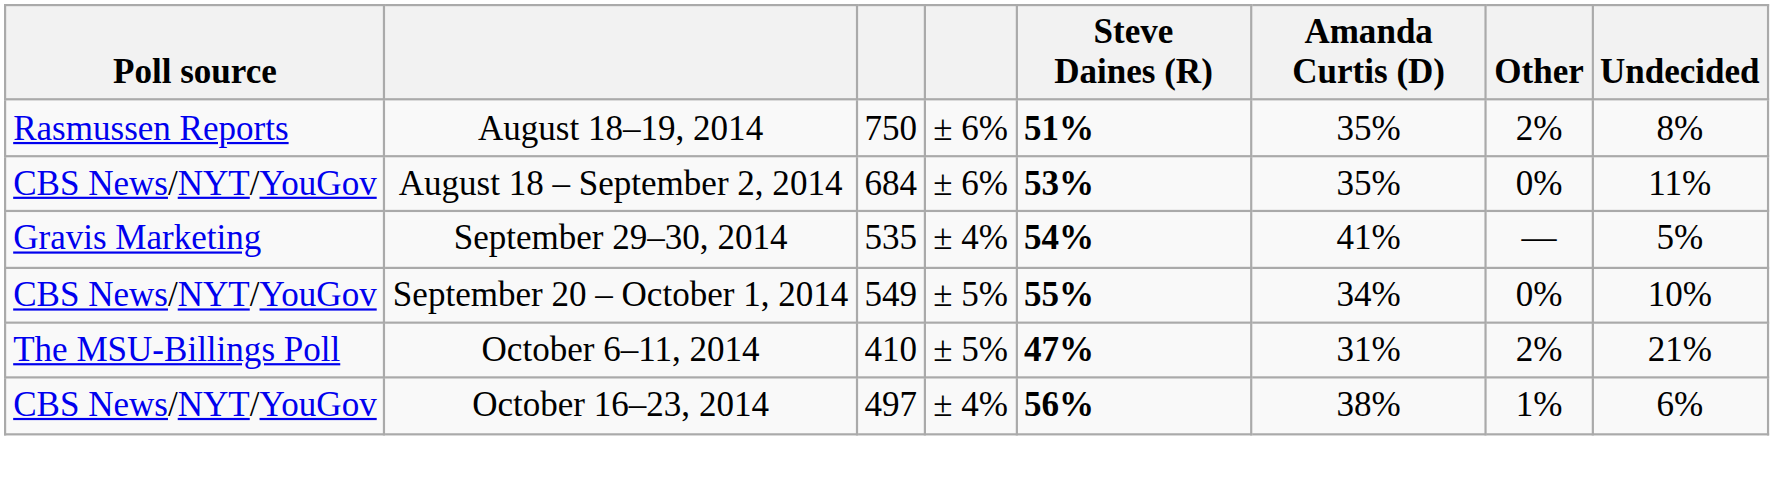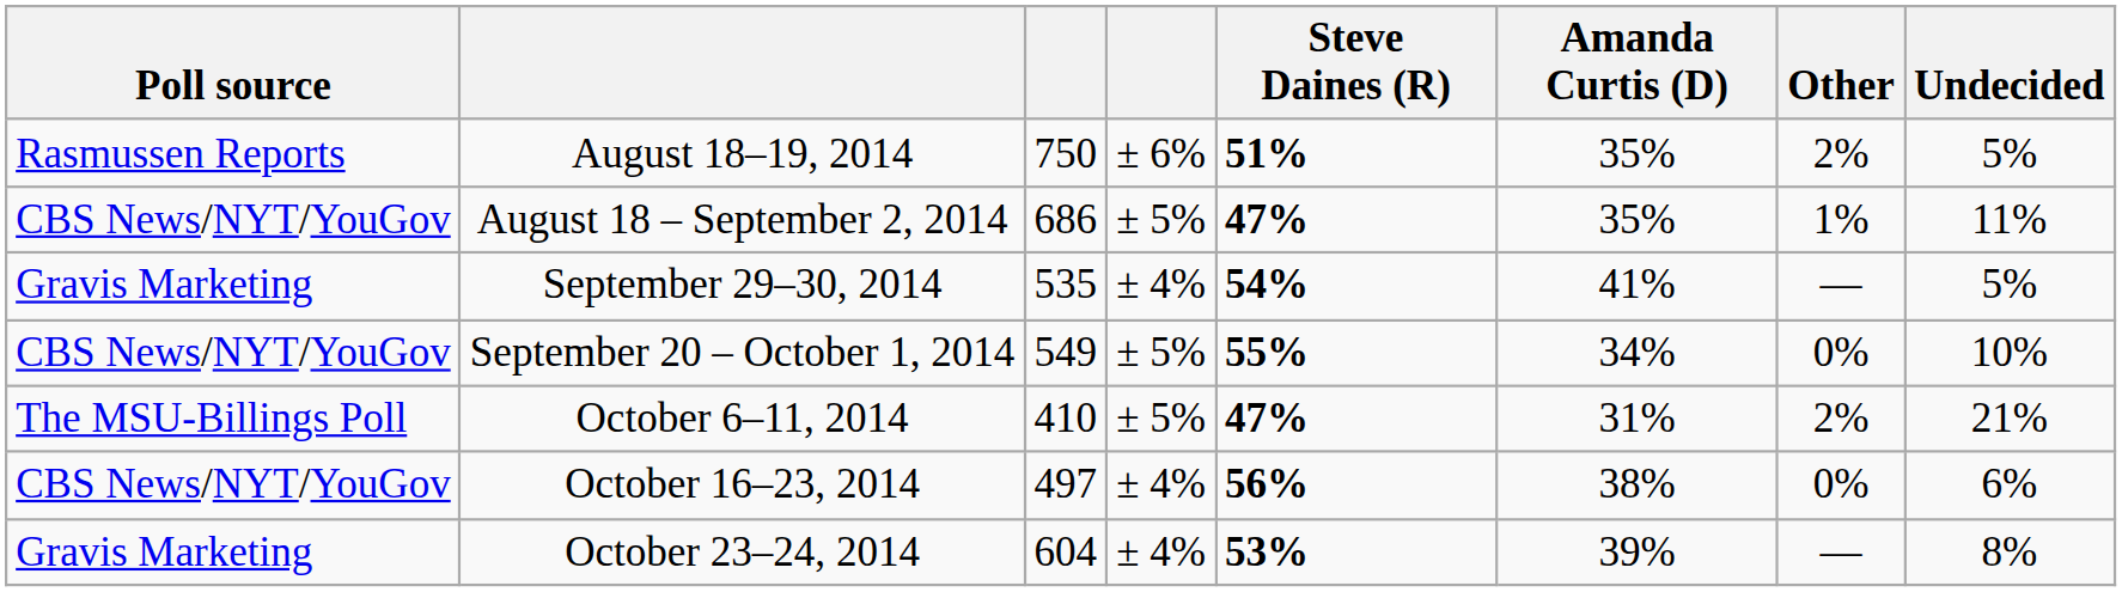August 18–19, 2014 | Undecided: 8% -> 5%
August 18 – September 2, 2014 | column 3: 684 -> 686
August 18 – September 2, 2014 | column 4: ± 6% -> ± 5%
August 18 – September 2, 2014 | Steve Daines (R): 53% -> 47%
August 18 – September 2, 2014 | Other: 0% -> 1%
October 16–23, 2014 | Other: 1% -> 0%
+ row: Gravis Marketing | October 23–24, 2014 | 604 | ± 4% | 53% | 39% | — | 8%
